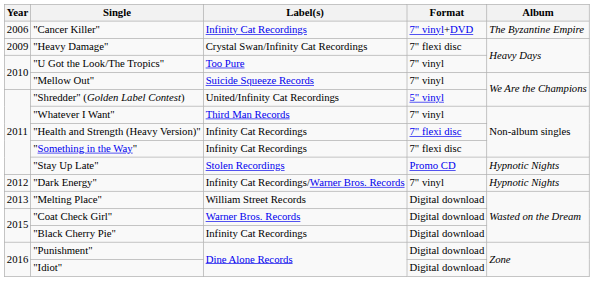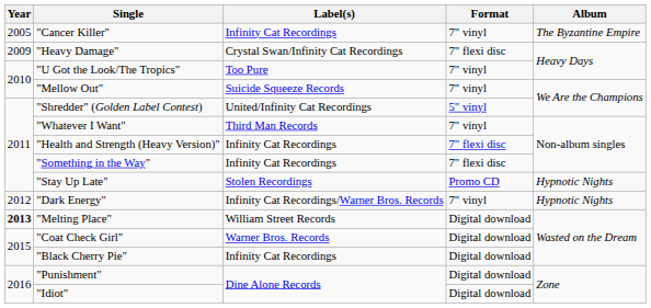"Cancer Killer" | Year: 2006 -> 2005
"Cancer Killer" | Format: 7" vinyl+DVD -> 7" vinyl
"Melting Place" | Year: normal -> bold
